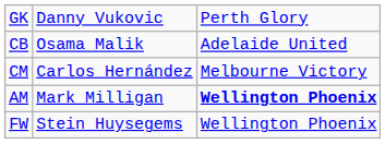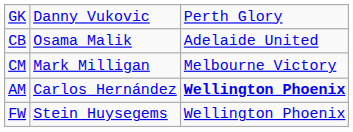CM | column 2: Carlos Hernández -> Mark Milligan
AM | column 2: Mark Milligan -> Carlos Hernández
